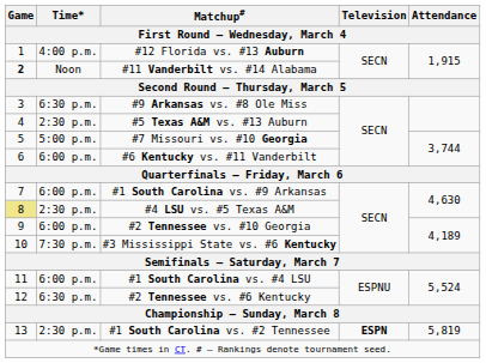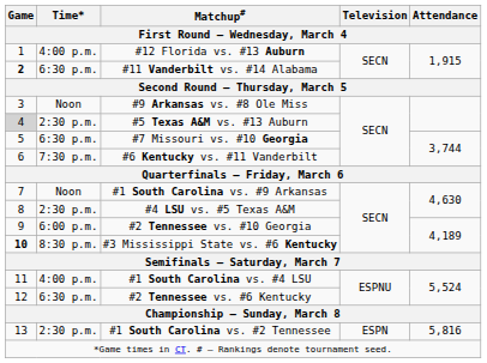#11 Vanderbilt vs. #14 Alabama | Time*: Noon -> 6:30 p.m.
#9 Arkansas vs. #8 Ole Miss | Time*: 6:30 p.m. -> Noon
#5 Texas A&M vs. #13 Auburn | Game: no background -> lightgrey background
#7 Missouri vs. #10 Georgia | Time*: 5:00 p.m. -> 6:30 p.m.
#6 Kentucky vs. #11 Vanderbilt | Time*: 6:00 p.m. -> 7:30 p.m.
#1 South Carolina vs. #9 Arkansas | Time*: 6:00 p.m. -> Noon
#4 LSU vs. #5 Texas A&M | Game: khaki background -> no background
#3 Mississippi State vs. #6 Kentucky | Game: normal -> bold
#3 Mississippi State vs. #6 Kentucky | Time*: 7:30 p.m. -> 8:30 p.m.
#1 South Carolina vs. #4 LSU | Time*: 6:00 p.m. -> 4:00 p.m.
#1 South Carolina vs. #2 Tennessee | Television: bold -> normal
#1 South Carolina vs. #2 Tennessee | Attendance: 5,819 -> 5,816
